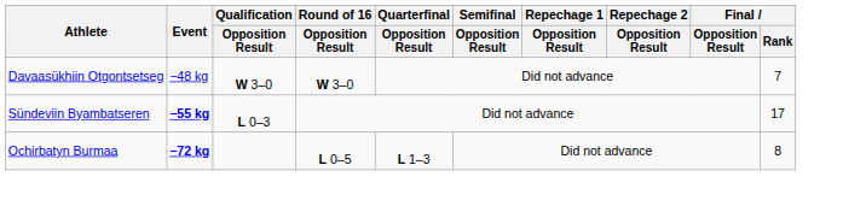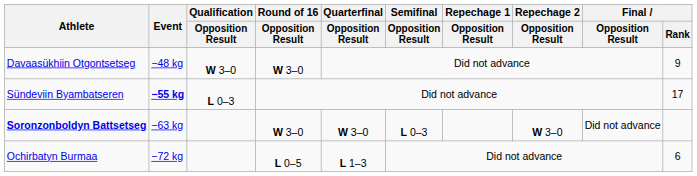Davaasükhiin Otgontsetseg | Final / Rank: 7 -> 9
+ row: Soronzonboldyn Battsetseg | −63 kg | W 3–0 | W 3–0 | L 0–3 | W 3–0 | Did not advance
Ochirbatyn Burmaa | Event: bold -> normal
Ochirbatyn Burmaa | Final / Rank: 8 -> 6
